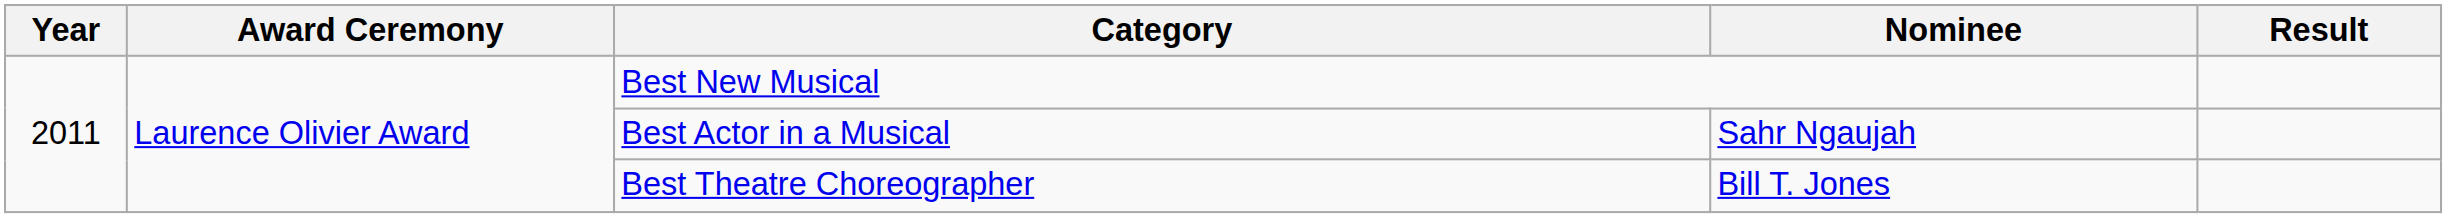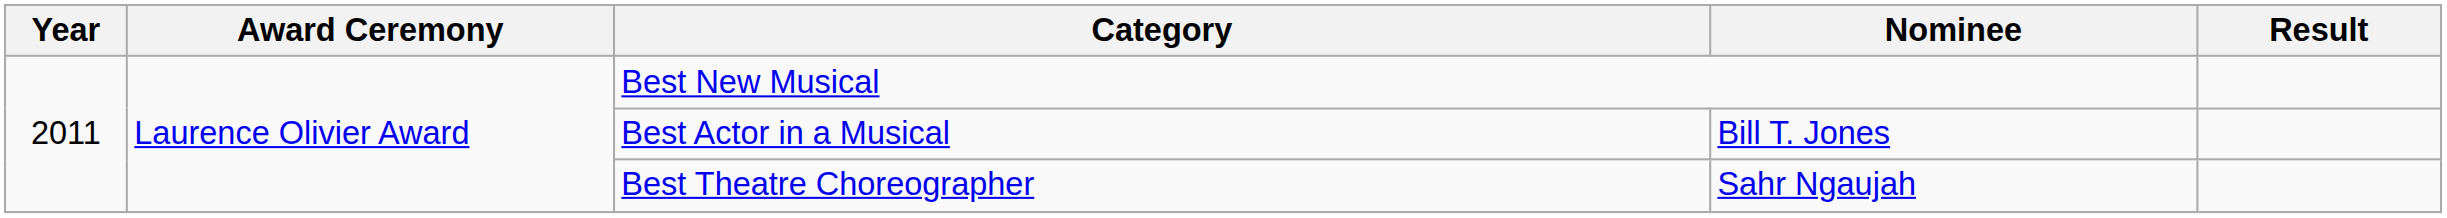Best Actor in a Musical | Nominee: Sahr Ngaujah -> Bill T. Jones
Best Theatre Choreographer | Nominee: Bill T. Jones -> Sahr Ngaujah
